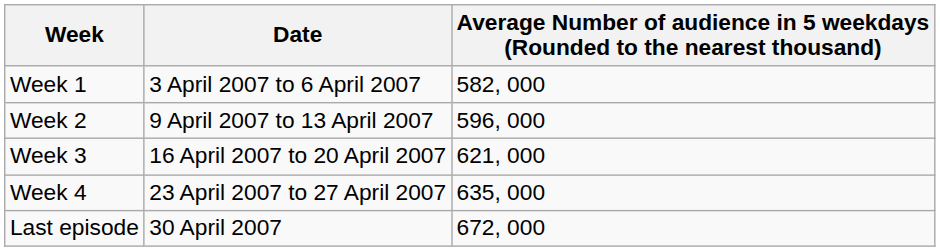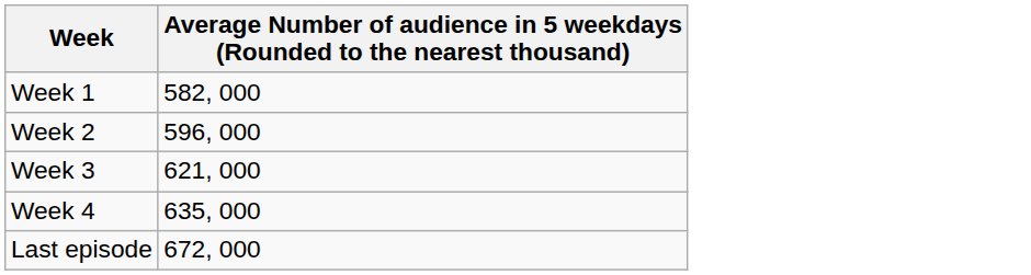- column: Date | 3 April 2007 to 6 April 2007 | 9 April 2007 to 13 April 2007 | 16 April 2007 to 20 April 2007 | 23 April 2007 to 27 April 2007 | 30 April 2007
